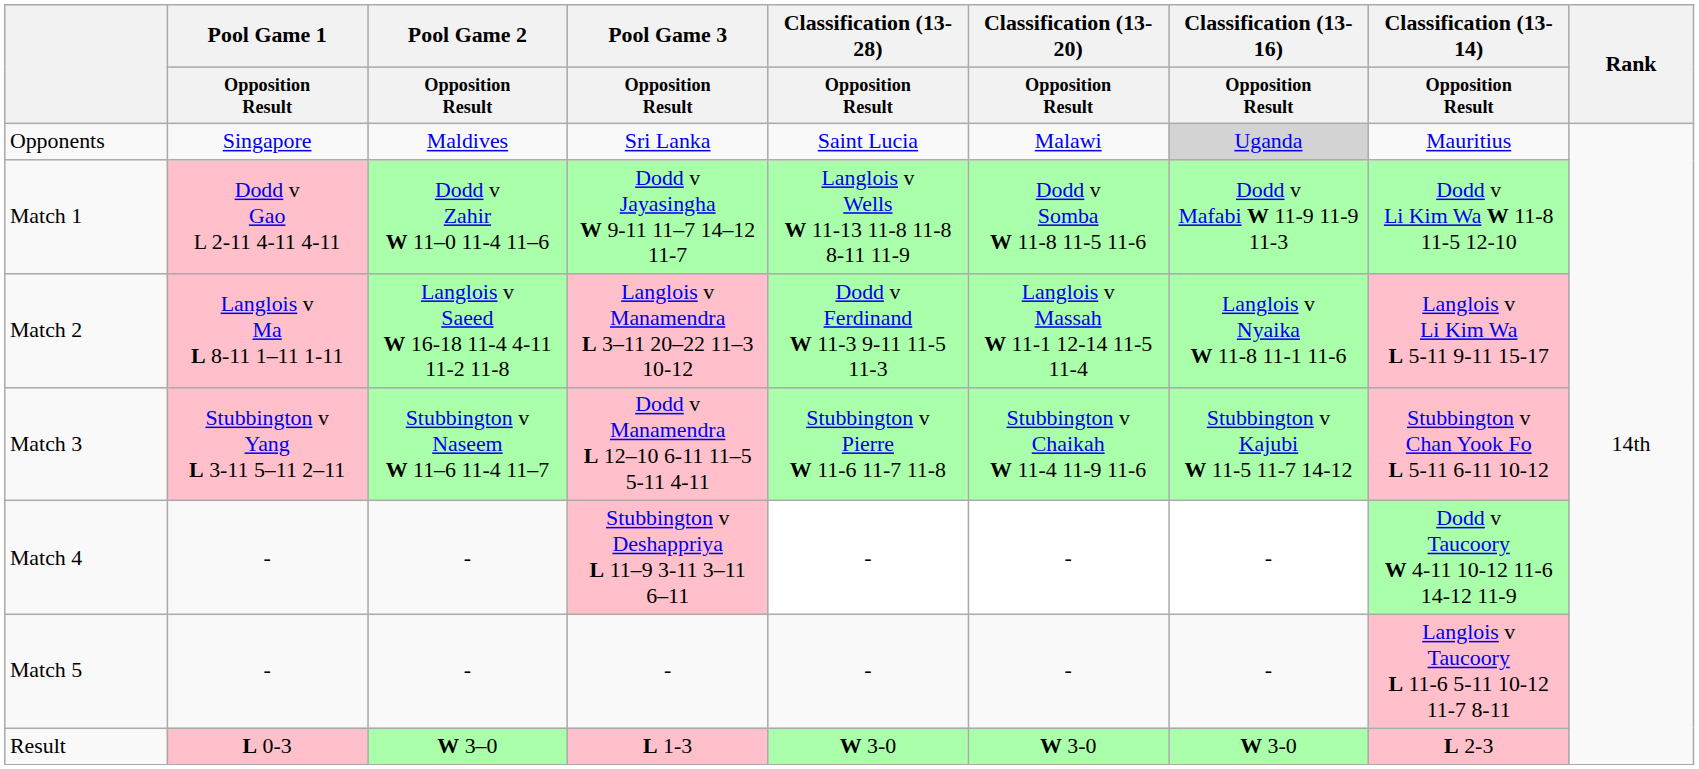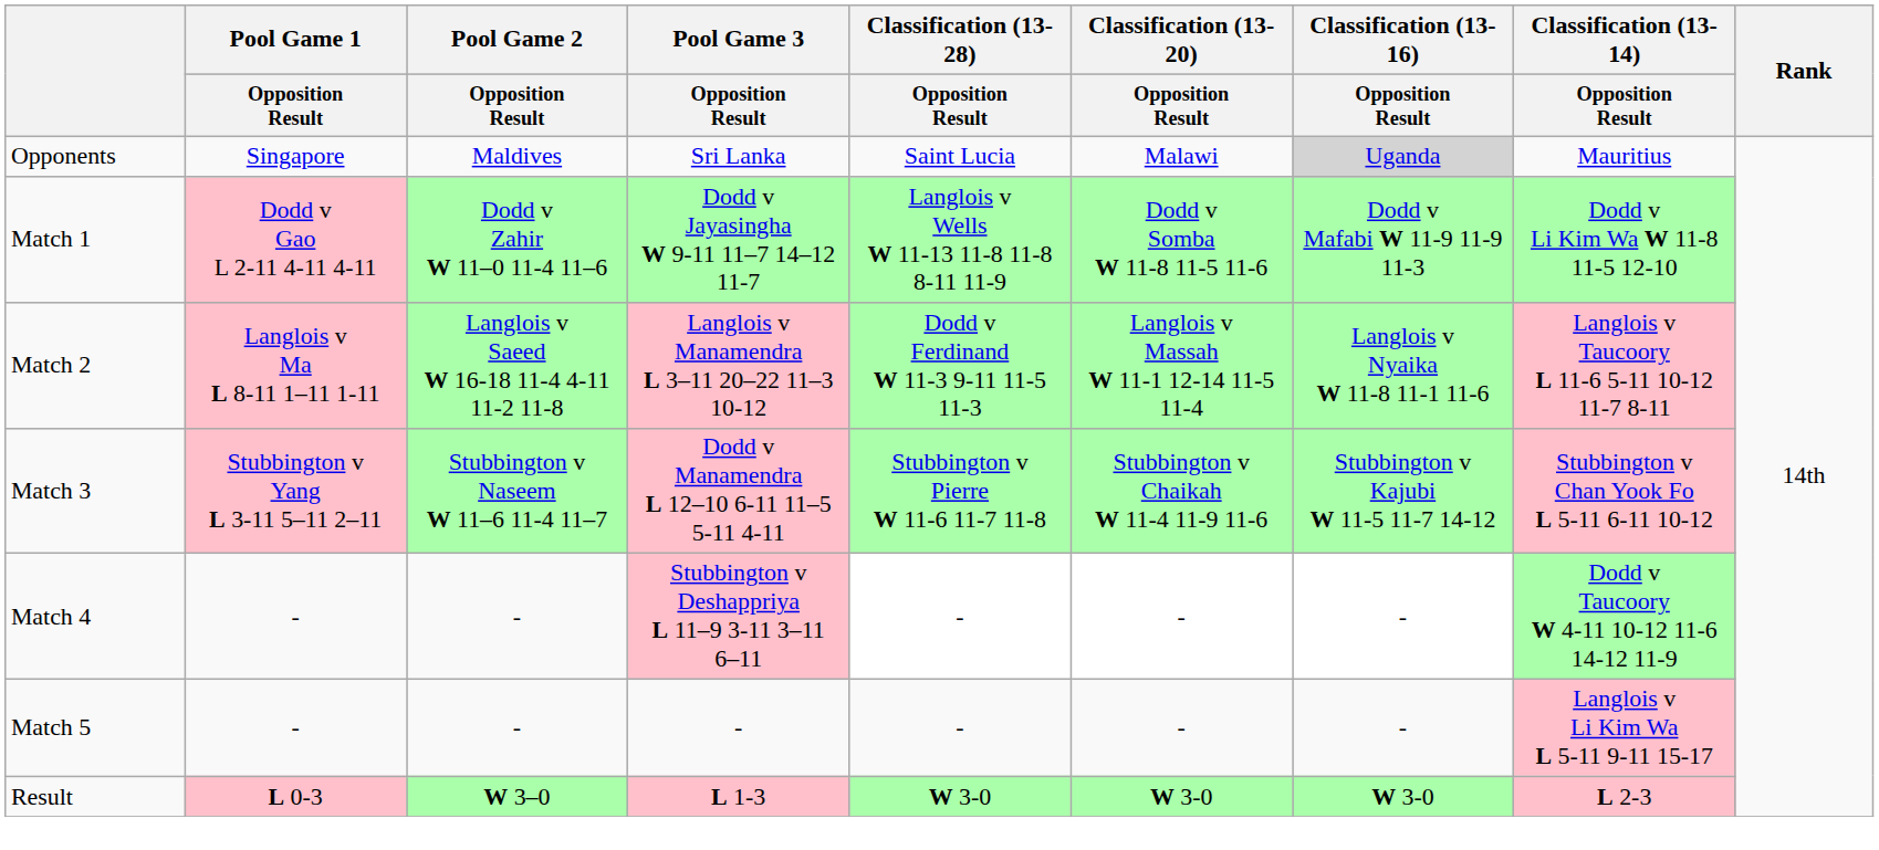Match 2 | Classification (13-14) / Opposition Result: Langlois v Li Kim Wa L 5-11 9-11 15-17 -> Langlois v Taucoory L 11-6 5-11 10-12 11-7 8-11
Match 5 | Classification (13-14) / Opposition Result: Langlois v Taucoory L 11-6 5-11 10-12 11-7 8-11 -> Langlois v Li Kim Wa L 5-11 9-11 15-17
